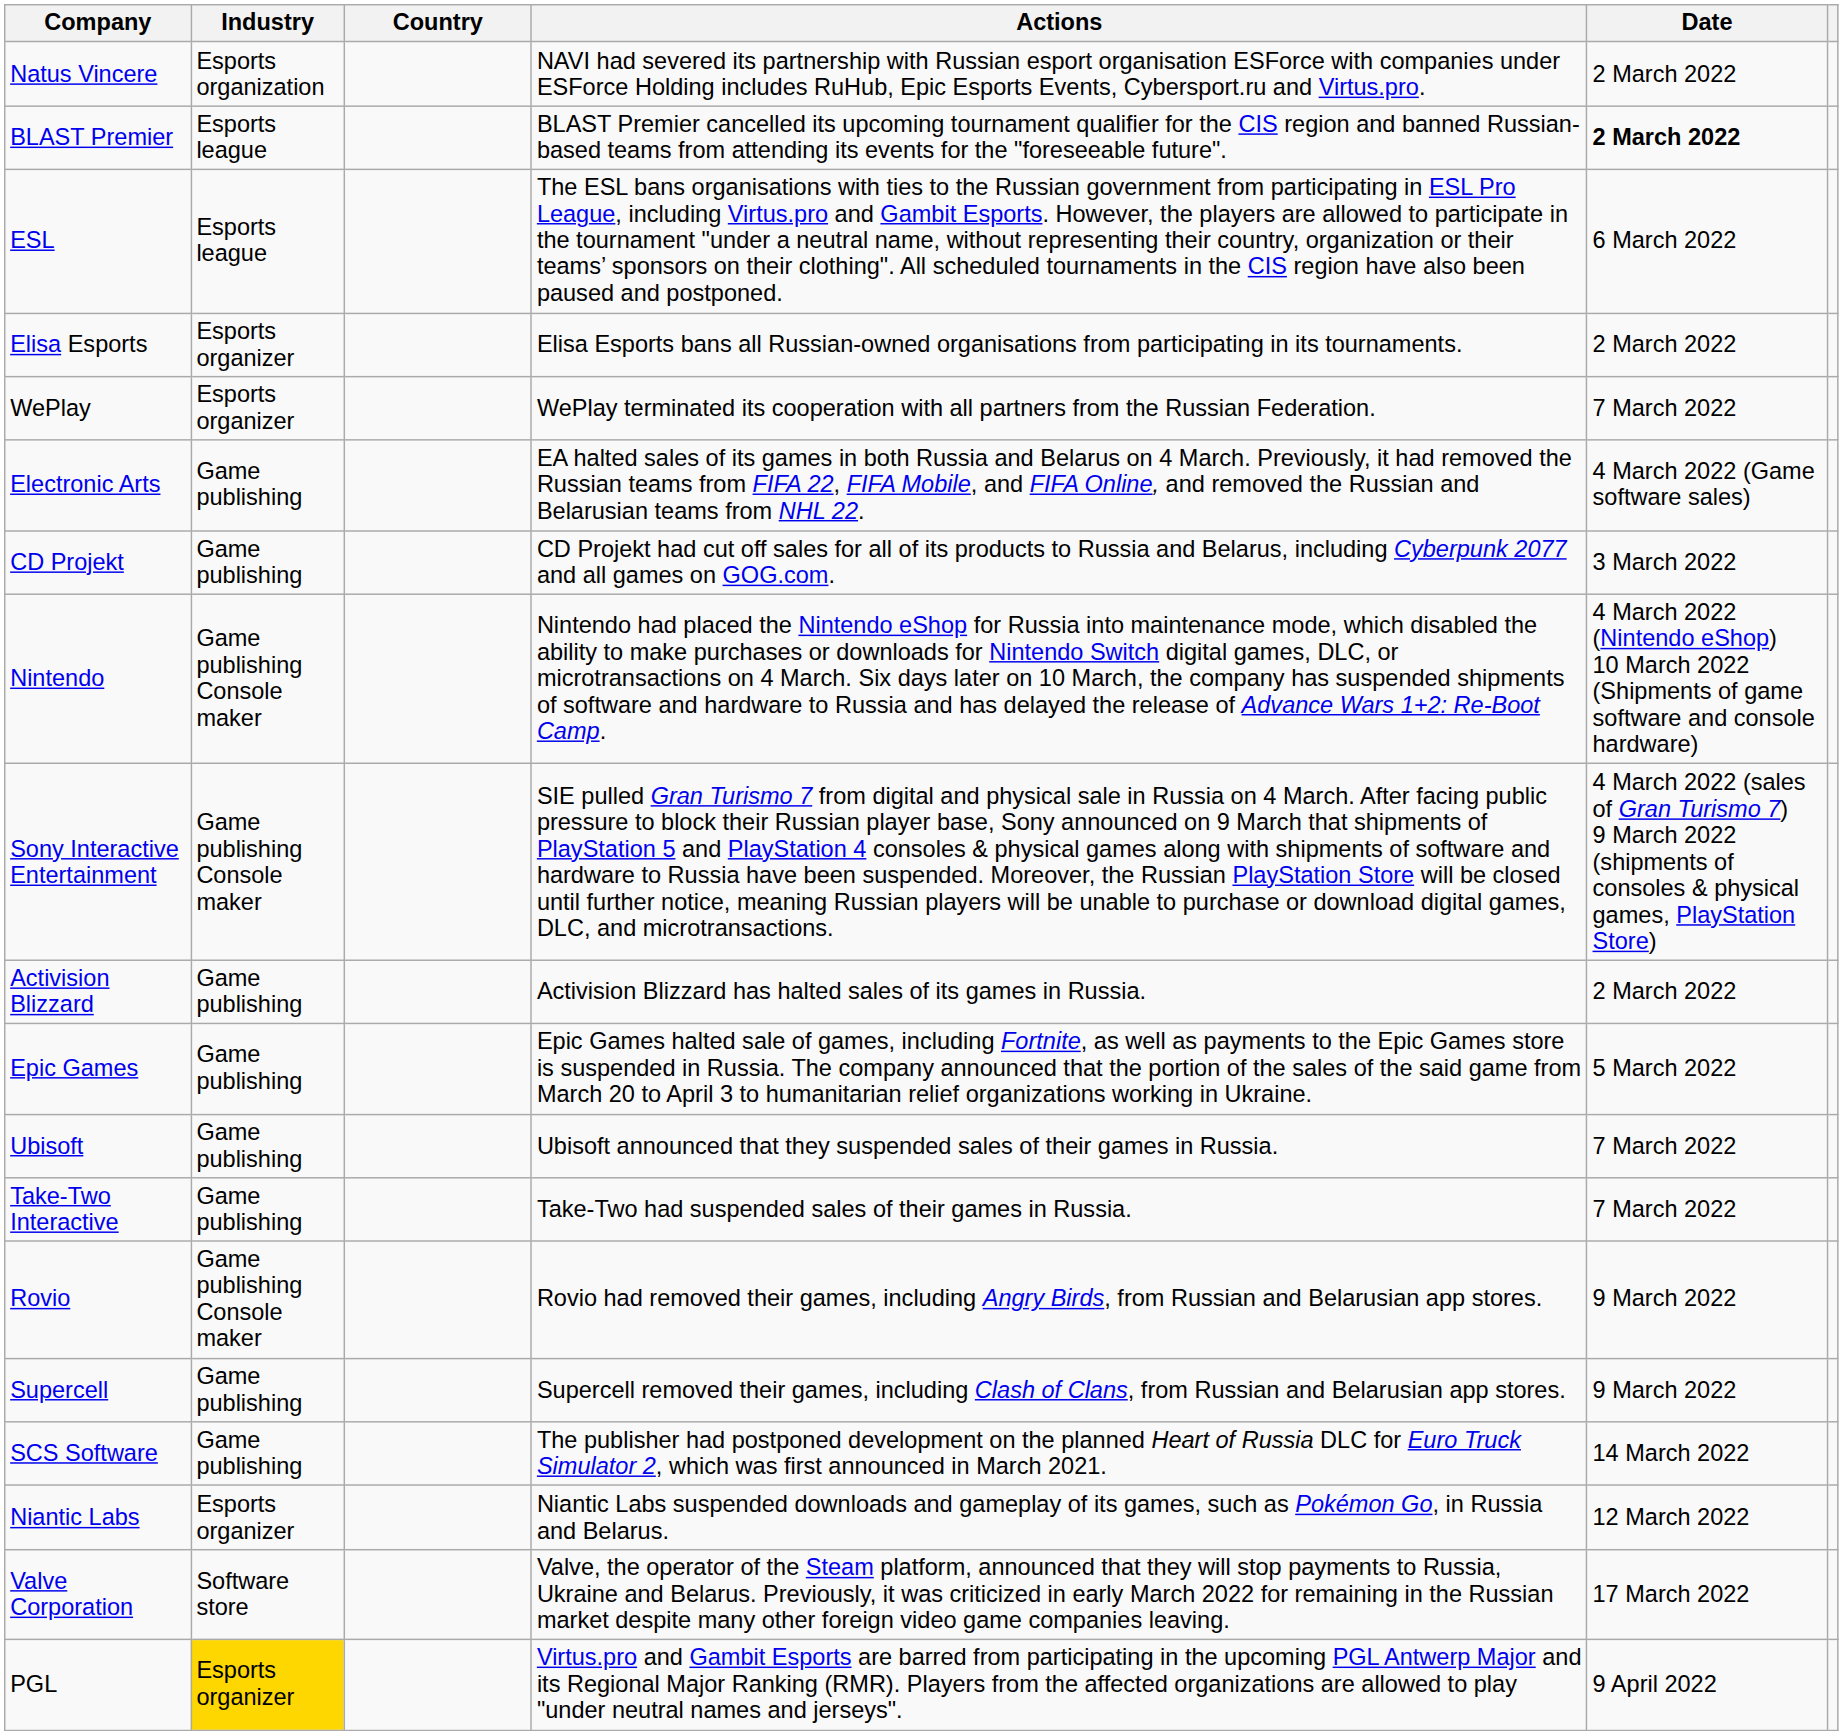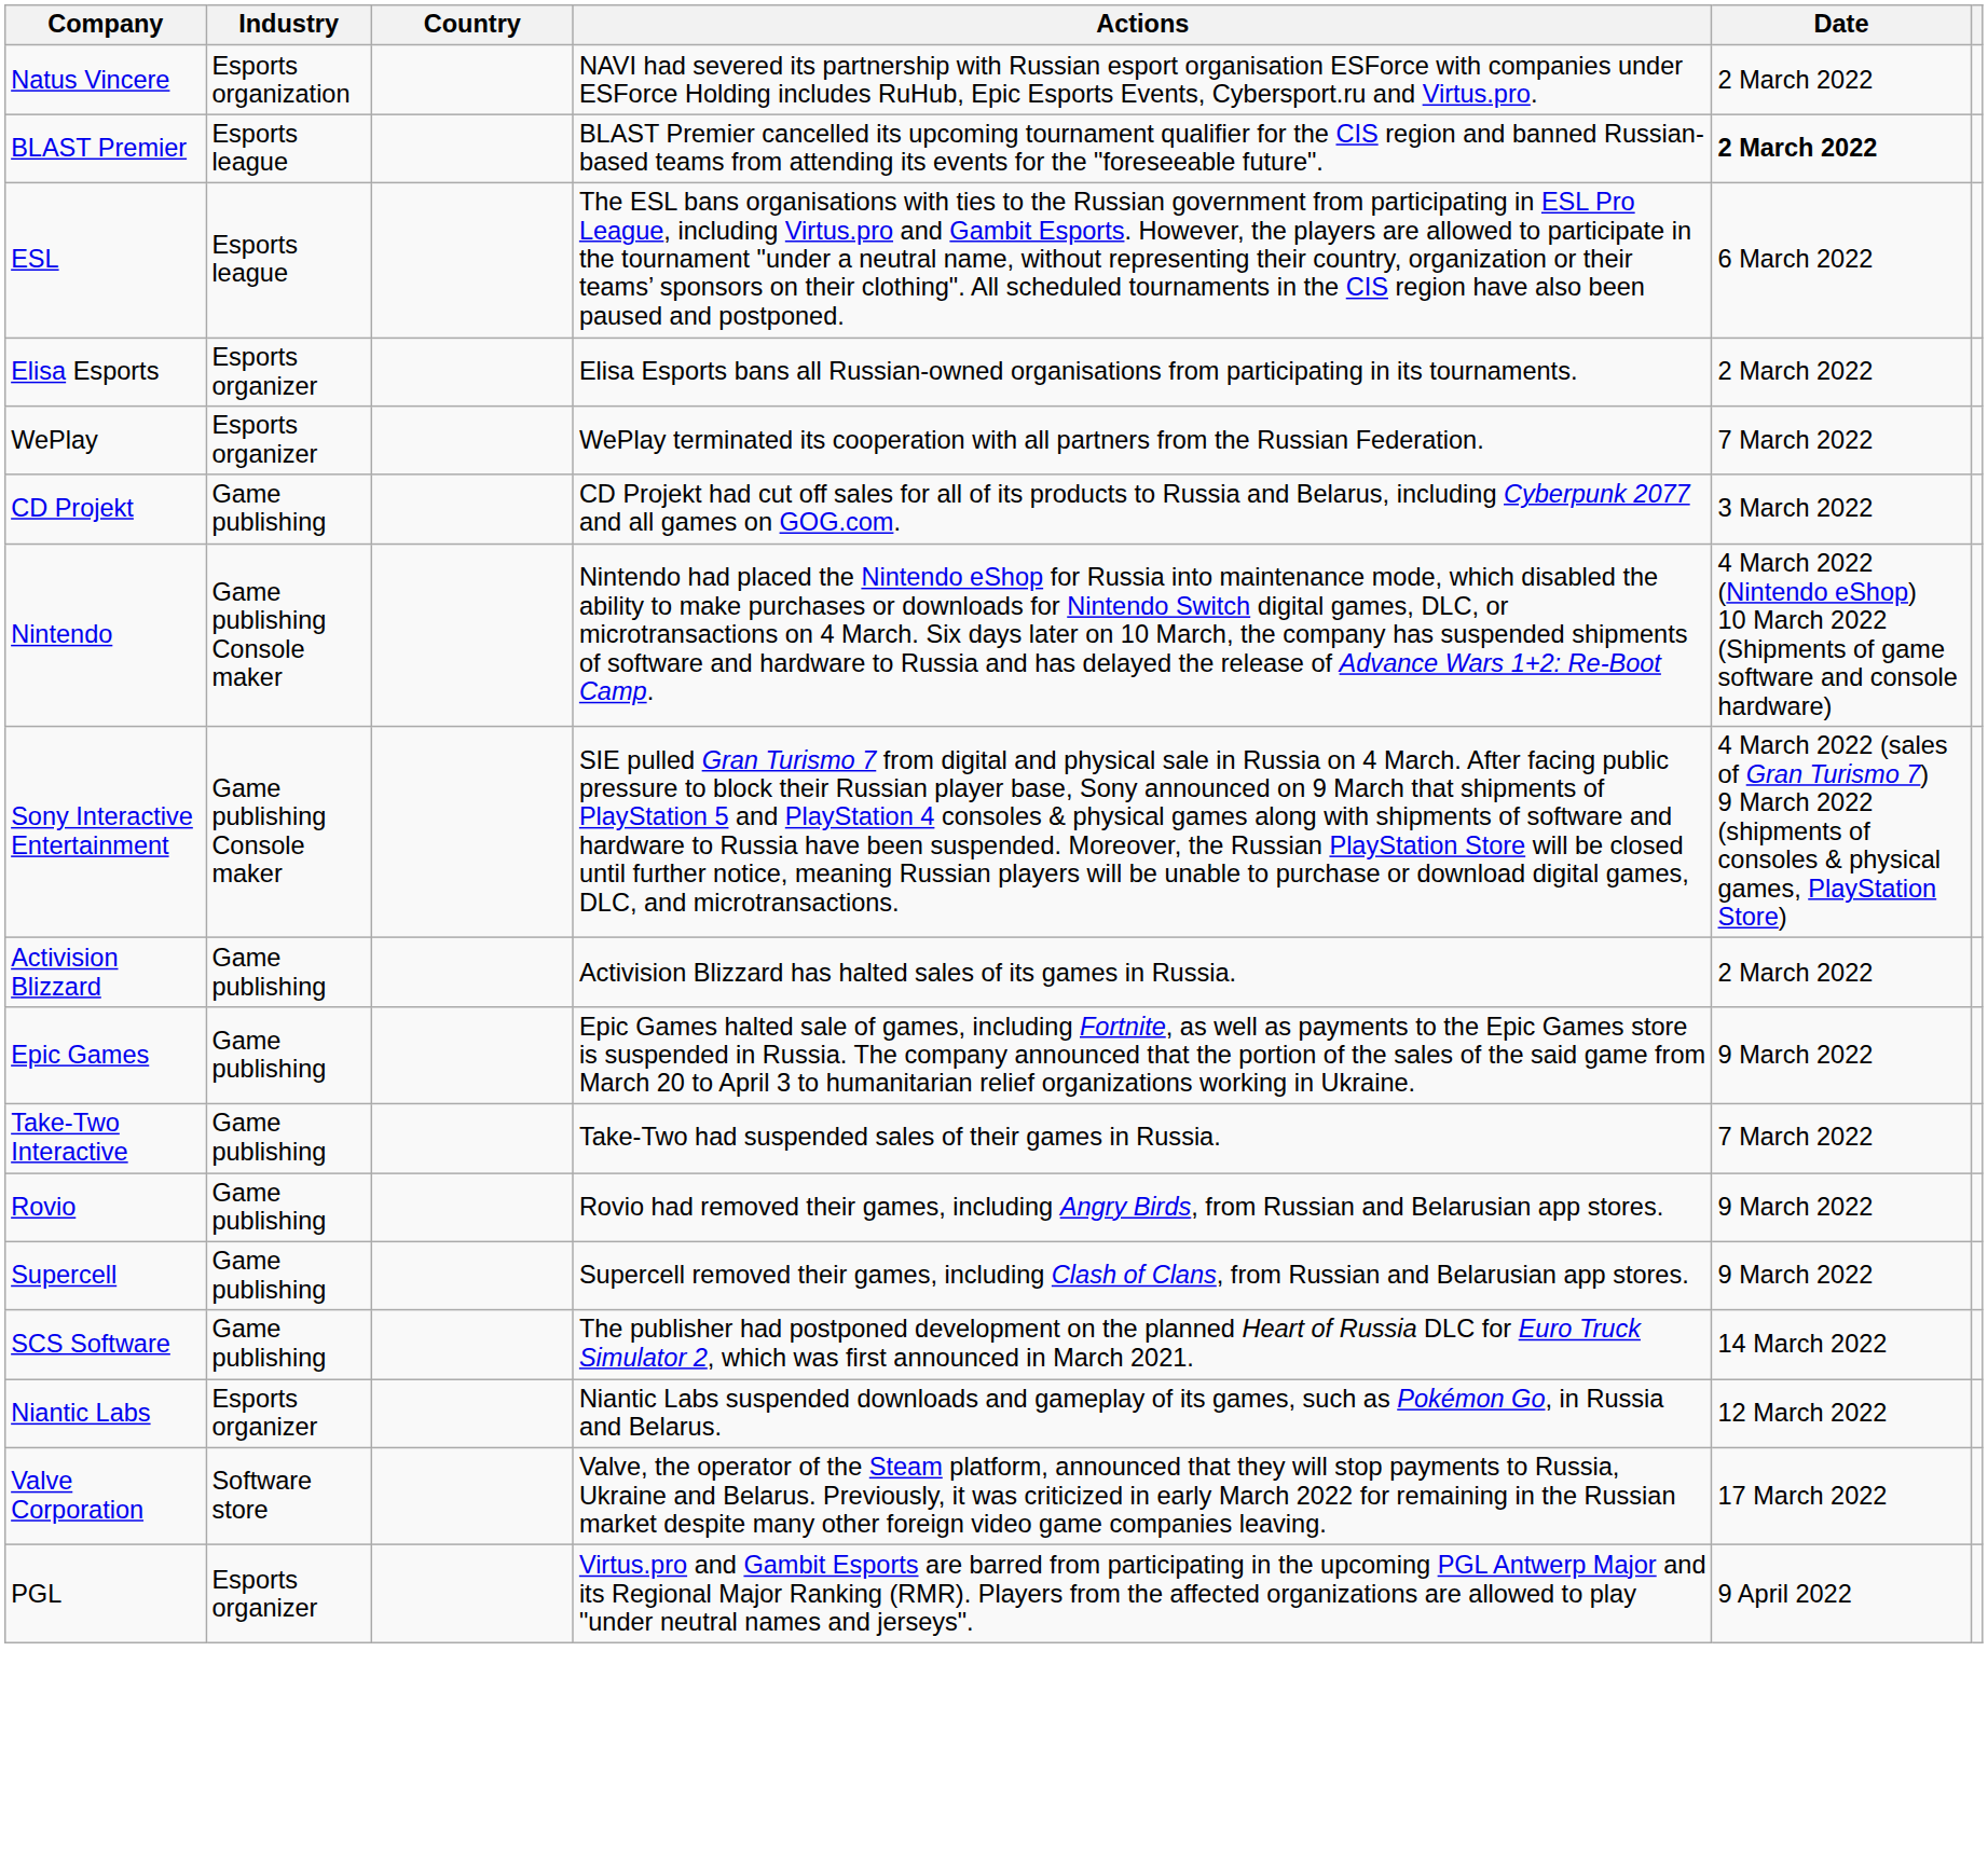- row: Electronic Arts | Game publishing | EA halted sales of its games in both Russia and Belarus on 4 March. Previously, it had removed the Russian teams from FIFA 22, FIFA Mobile, and FIFA Online, and removed the Russian and Belarusian teams from NHL 22. | 4 March 2022 (Game software sales)
Epic Games | Date: 5 March 2022 -> 9 March 2022
- row: Ubisoft | Game publishing | Ubisoft announced that they suspended sales of their games in Russia. | 7 March 2022
Rovio | Industry: Game publishing Console maker -> Game publishing
PGL | Industry: gold background -> no background
